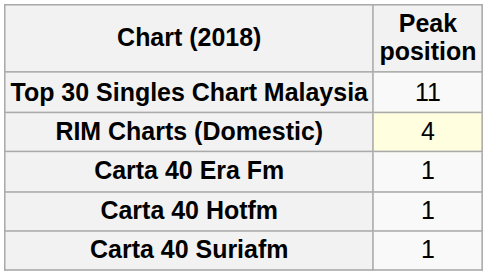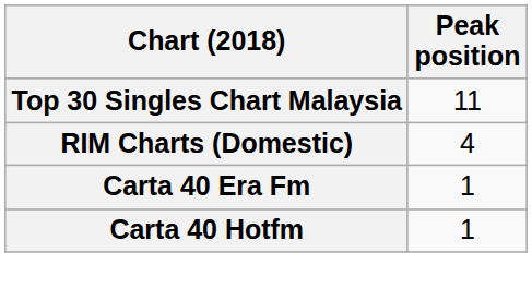RIM Charts (Domestic) | Peak position: lightyellow background -> no background
- row: Carta 40 Suriafm | 1
